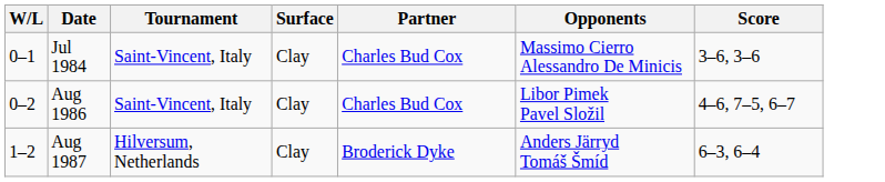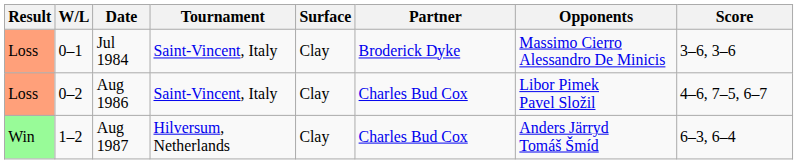+ column: Result | Loss | Loss | Win
Jul 1984 | Partner: Charles Bud Cox -> Broderick Dyke
Aug 1987 | Partner: Broderick Dyke -> Charles Bud Cox
